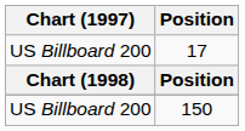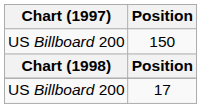rows swapped: 150 <-> 17
